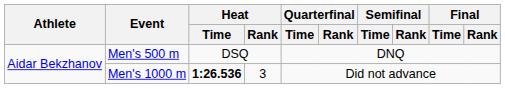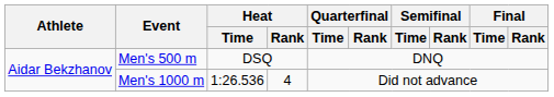Men's 1000 m | Heat / Time: bold -> normal
Men's 1000 m | Heat / Rank: 3 -> 4
